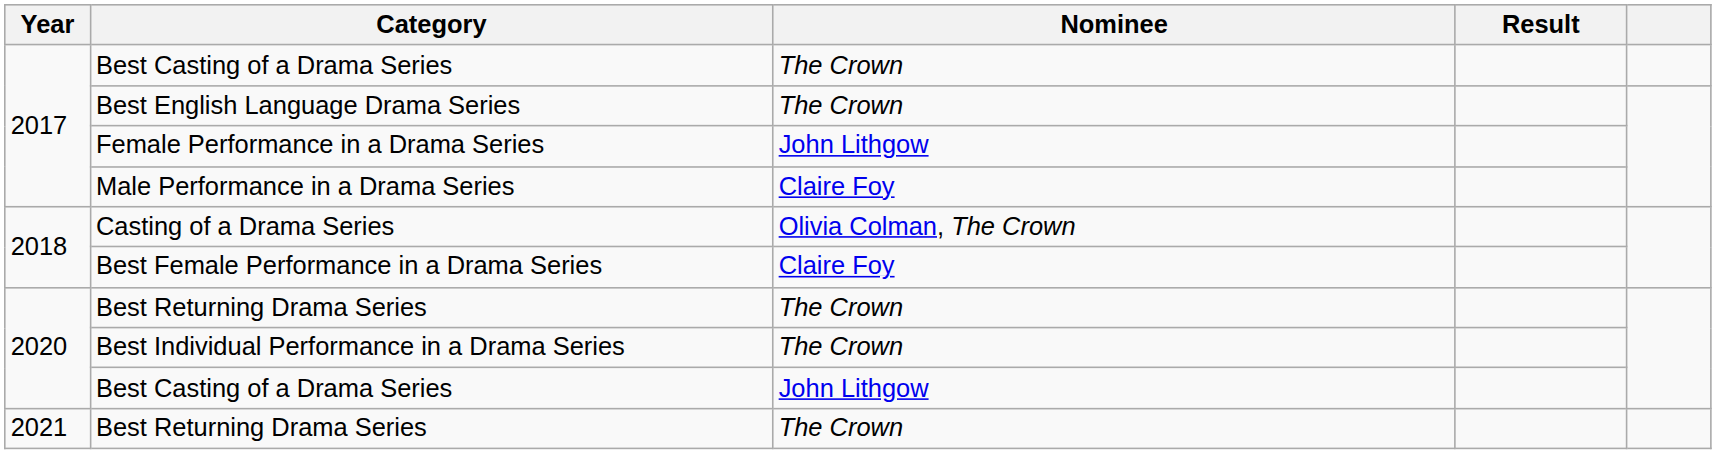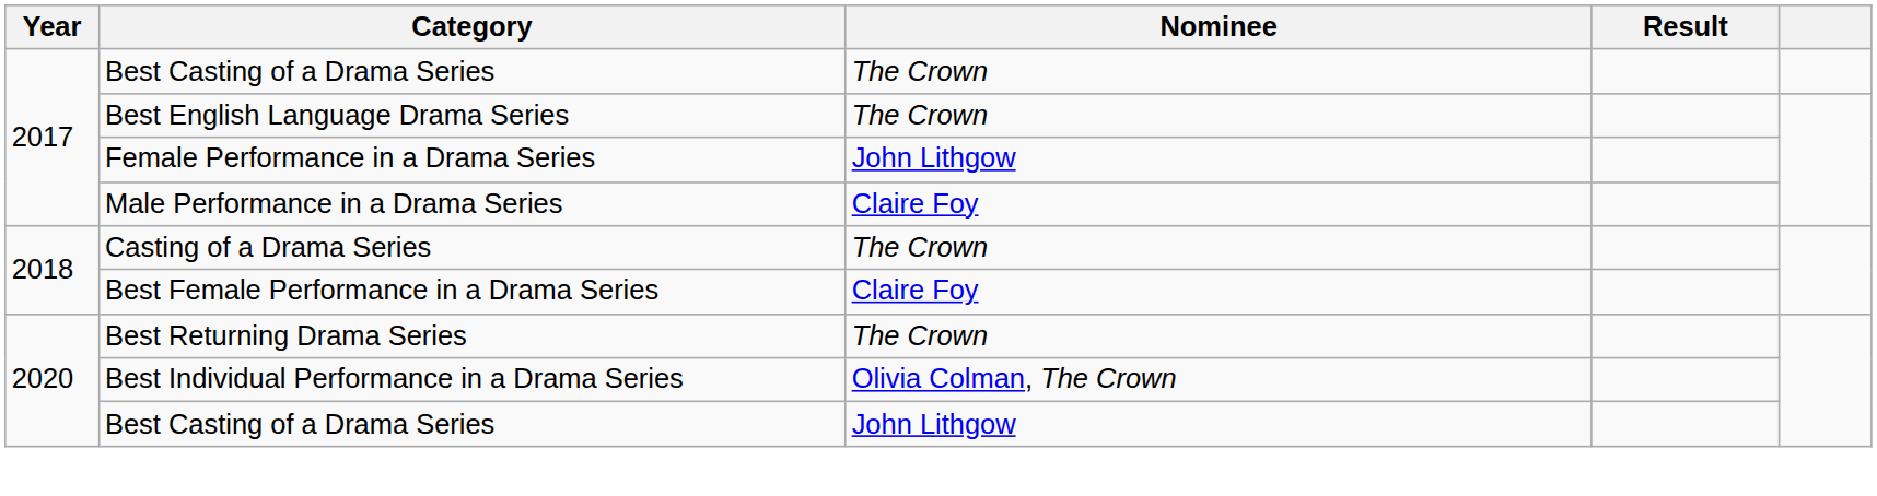Casting of a Drama Series | Nominee: Olivia Colman, The Crown -> The Crown
Best Individual Performance in a Drama Series | Nominee: The Crown -> Olivia Colman, The Crown
- row: 2021 | Best Returning Drama Series | The Crown
